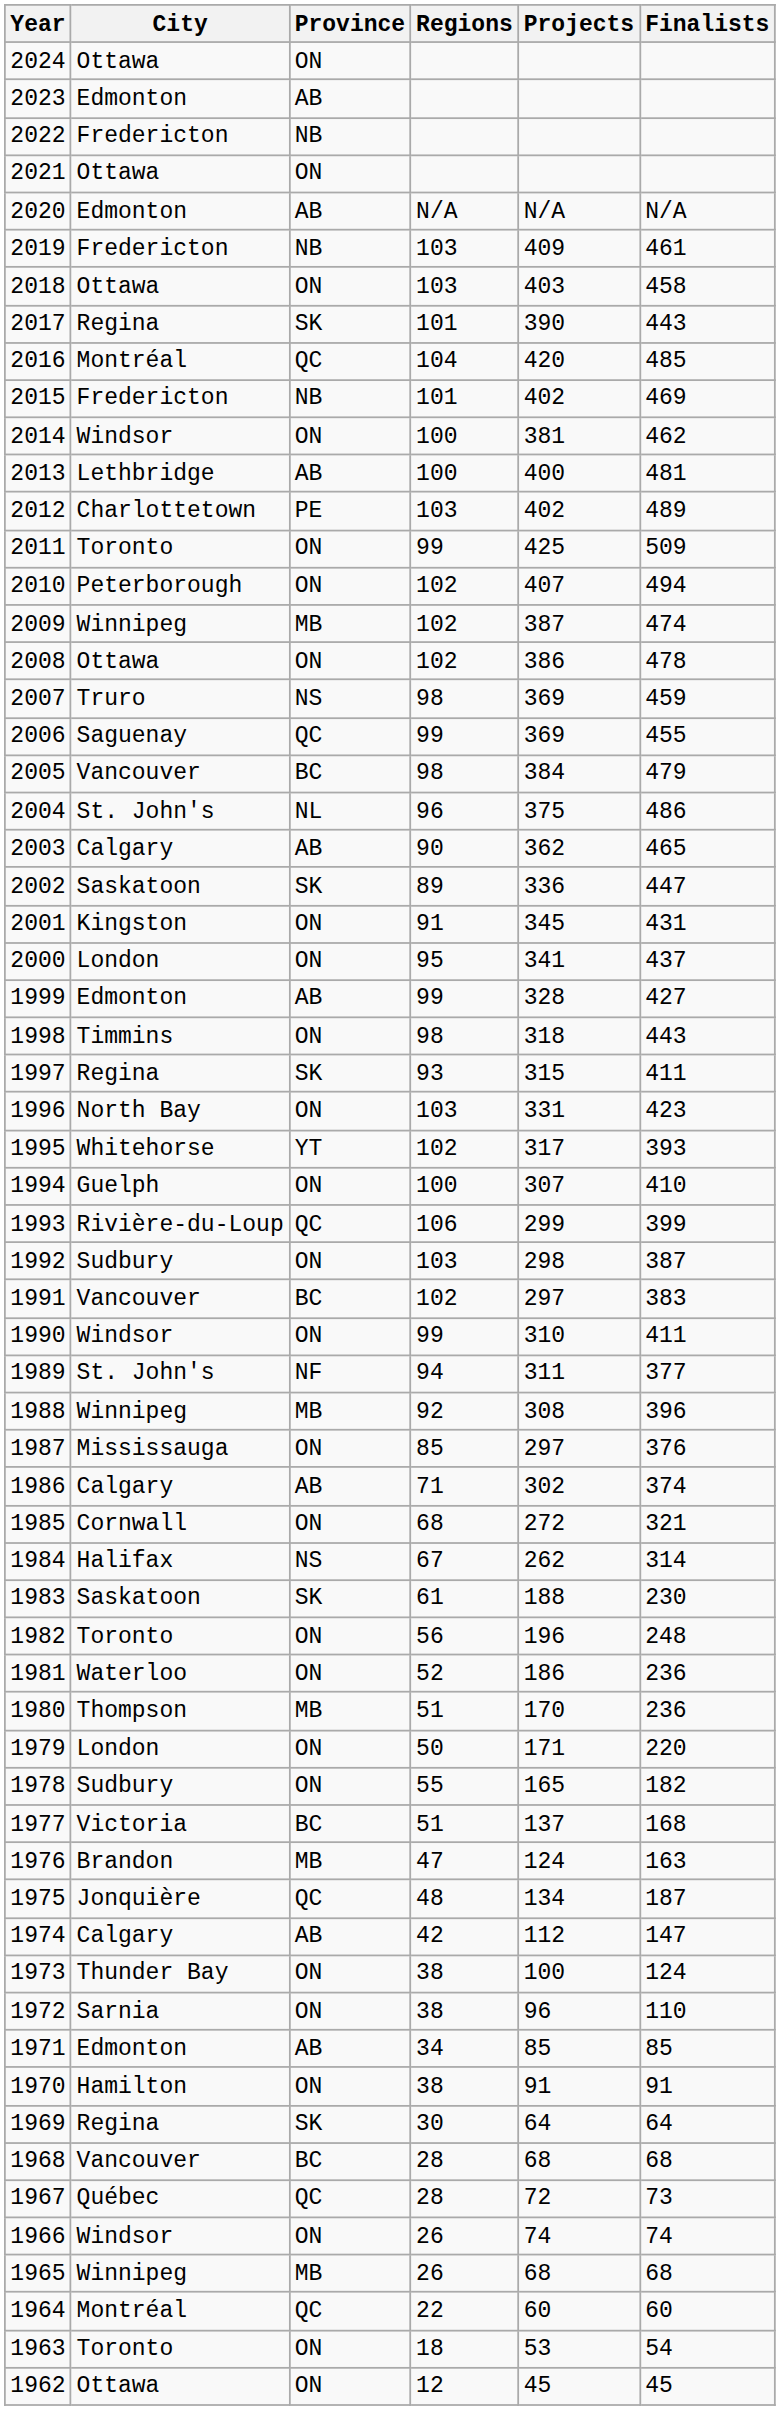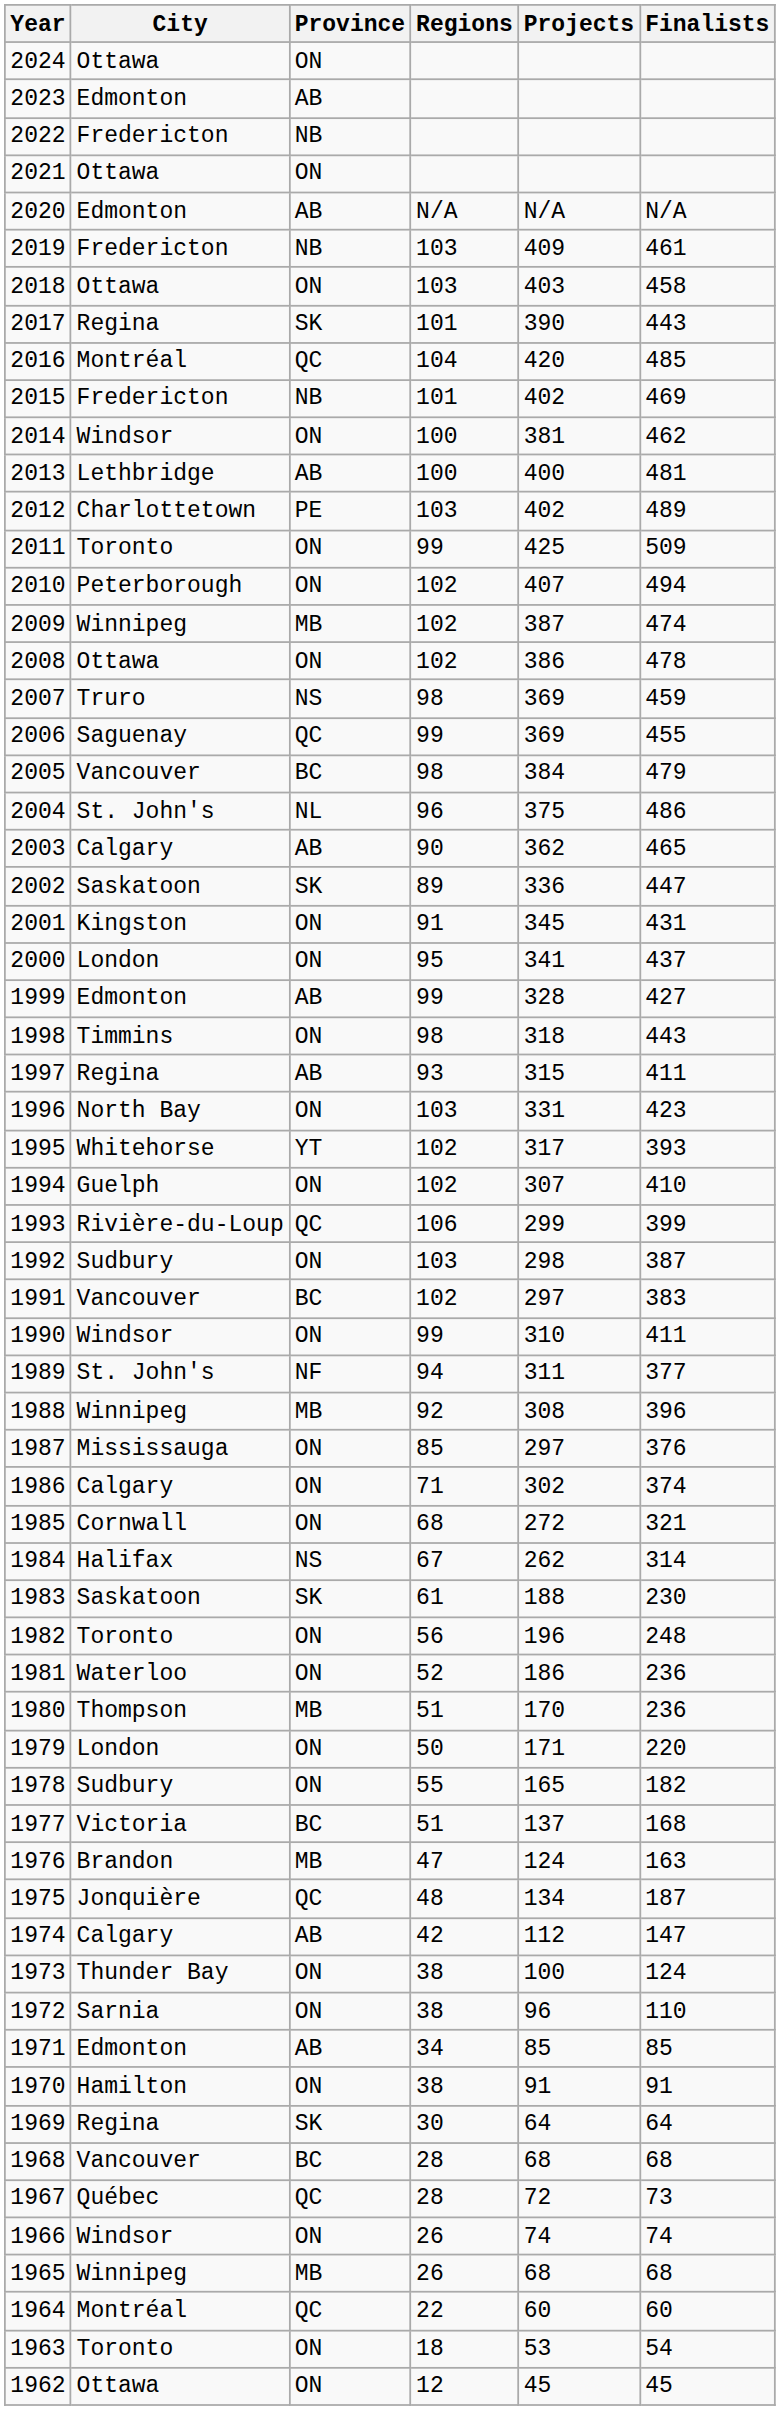1997 | Province: SK -> AB
1994 | Regions: 100 -> 102
1986 | Province: AB -> ON
